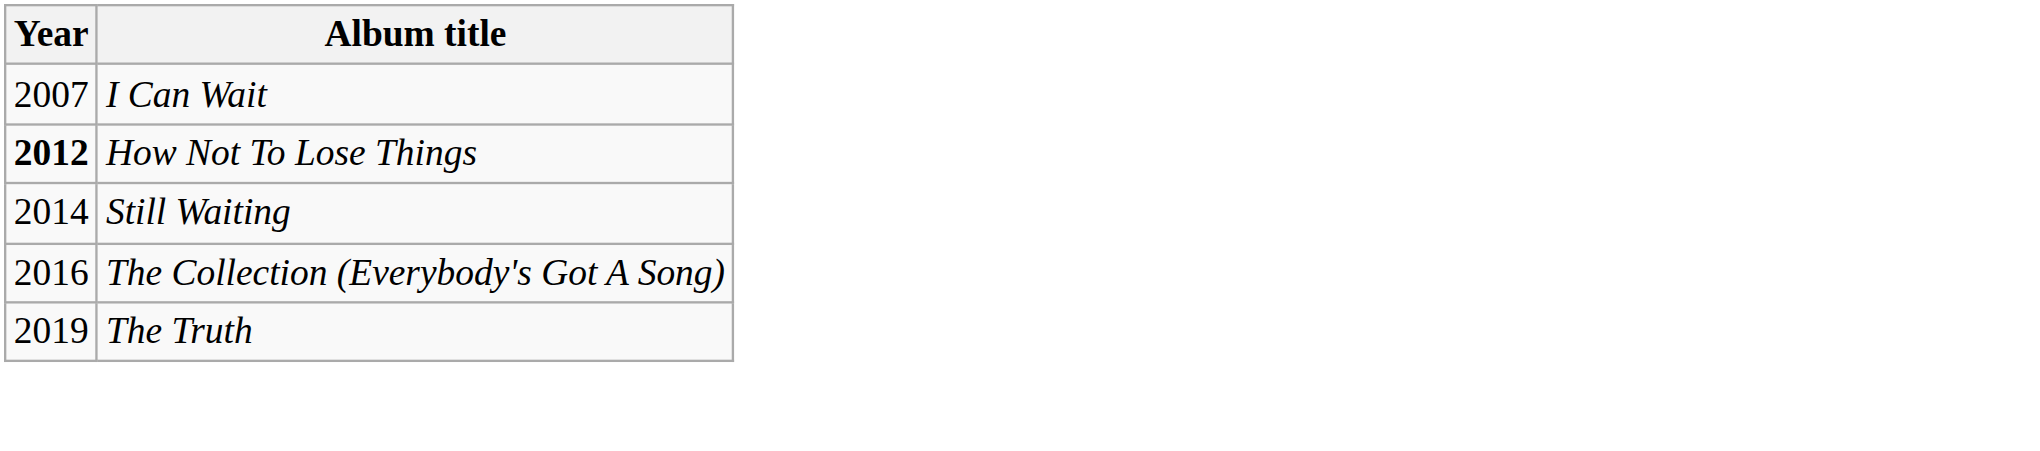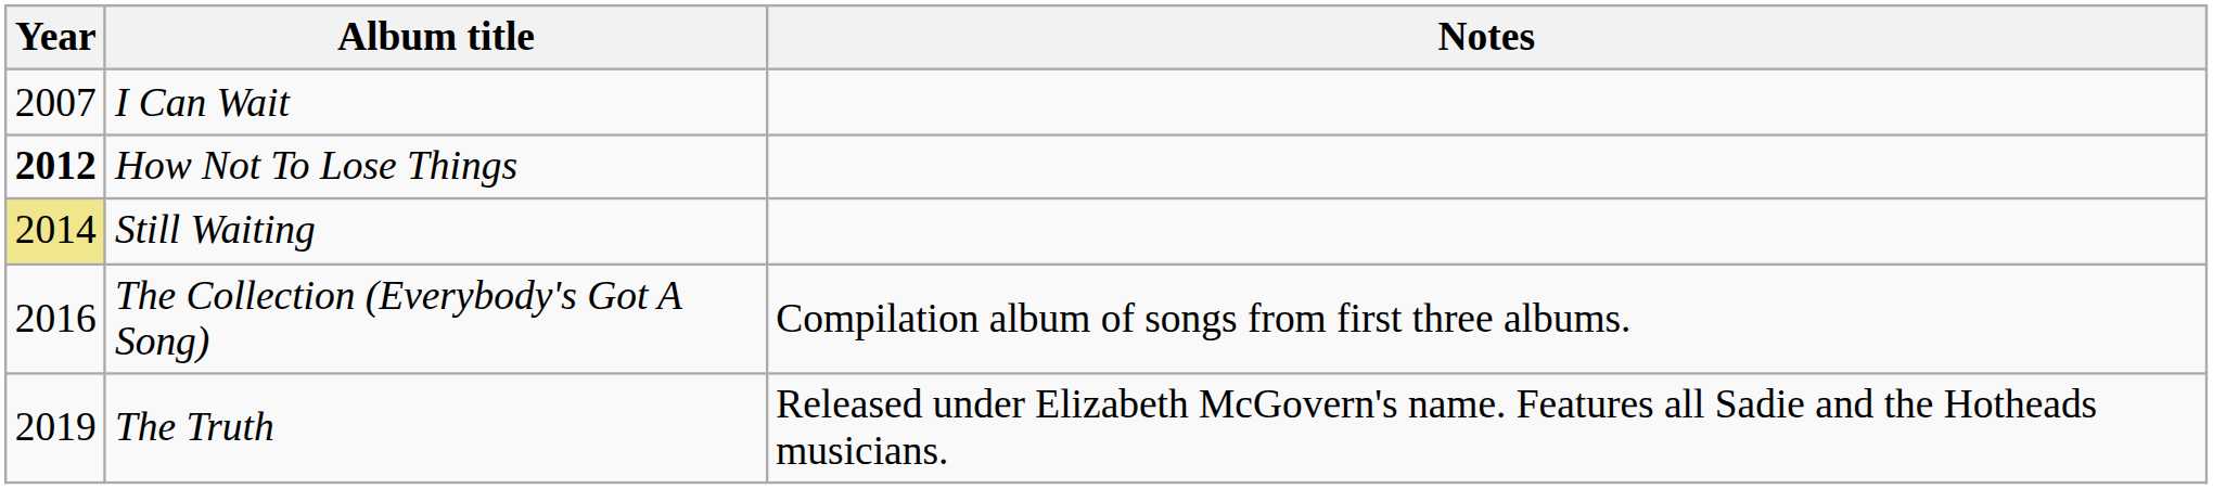+ column: Notes | Compilation album of songs from first three albums. | Released under Elizabeth McGovern's name. Features all Sadie and the Hotheads musicians.
Still Waiting | Year: no background -> khaki background
